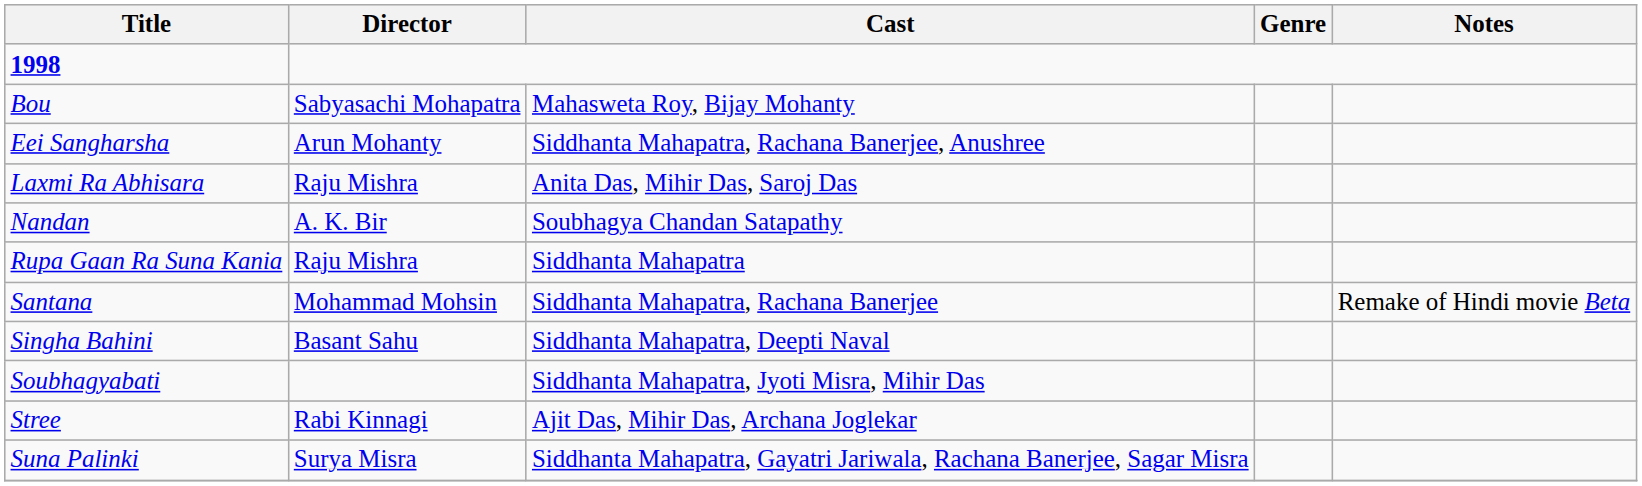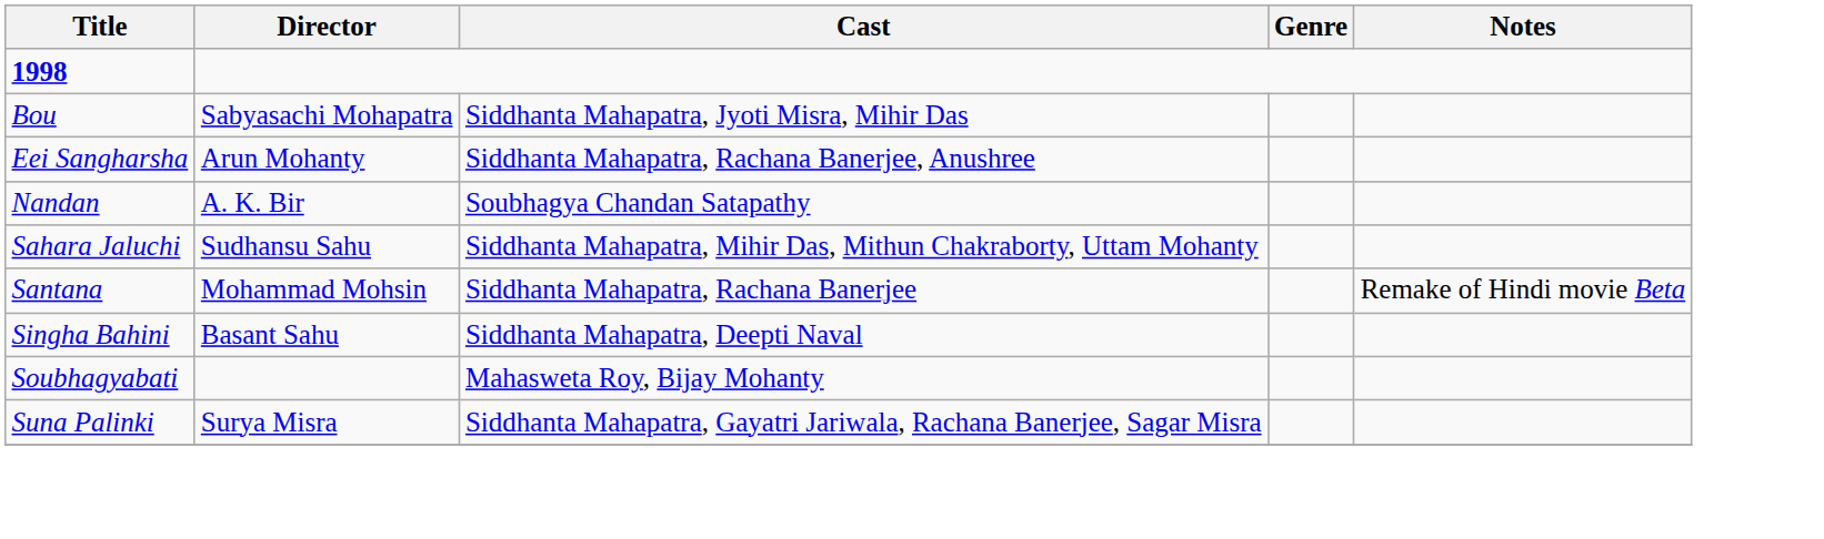Bou | Cast: Mahasweta Roy, Bijay Mohanty -> Siddhanta Mahapatra, Jyoti Misra, Mihir Das
- row: Laxmi Ra Abhisara | Raju Mishra | Anita Das, Mihir Das, Saroj Das
- row: Rupa Gaan Ra Suna Kania | Raju Mishra | Siddhanta Mahapatra
+ row: Sahara Jaluchi | Sudhansu Sahu | Siddhanta Mahapatra, Mihir Das, Mithun Chakraborty, Uttam Mohanty
Soubhagyabati | Cast: Siddhanta Mahapatra, Jyoti Misra, Mihir Das -> Mahasweta Roy, Bijay Mohanty
- row: Stree | Rabi Kinnagi | Ajit Das, Mihir Das, Archana Joglekar
